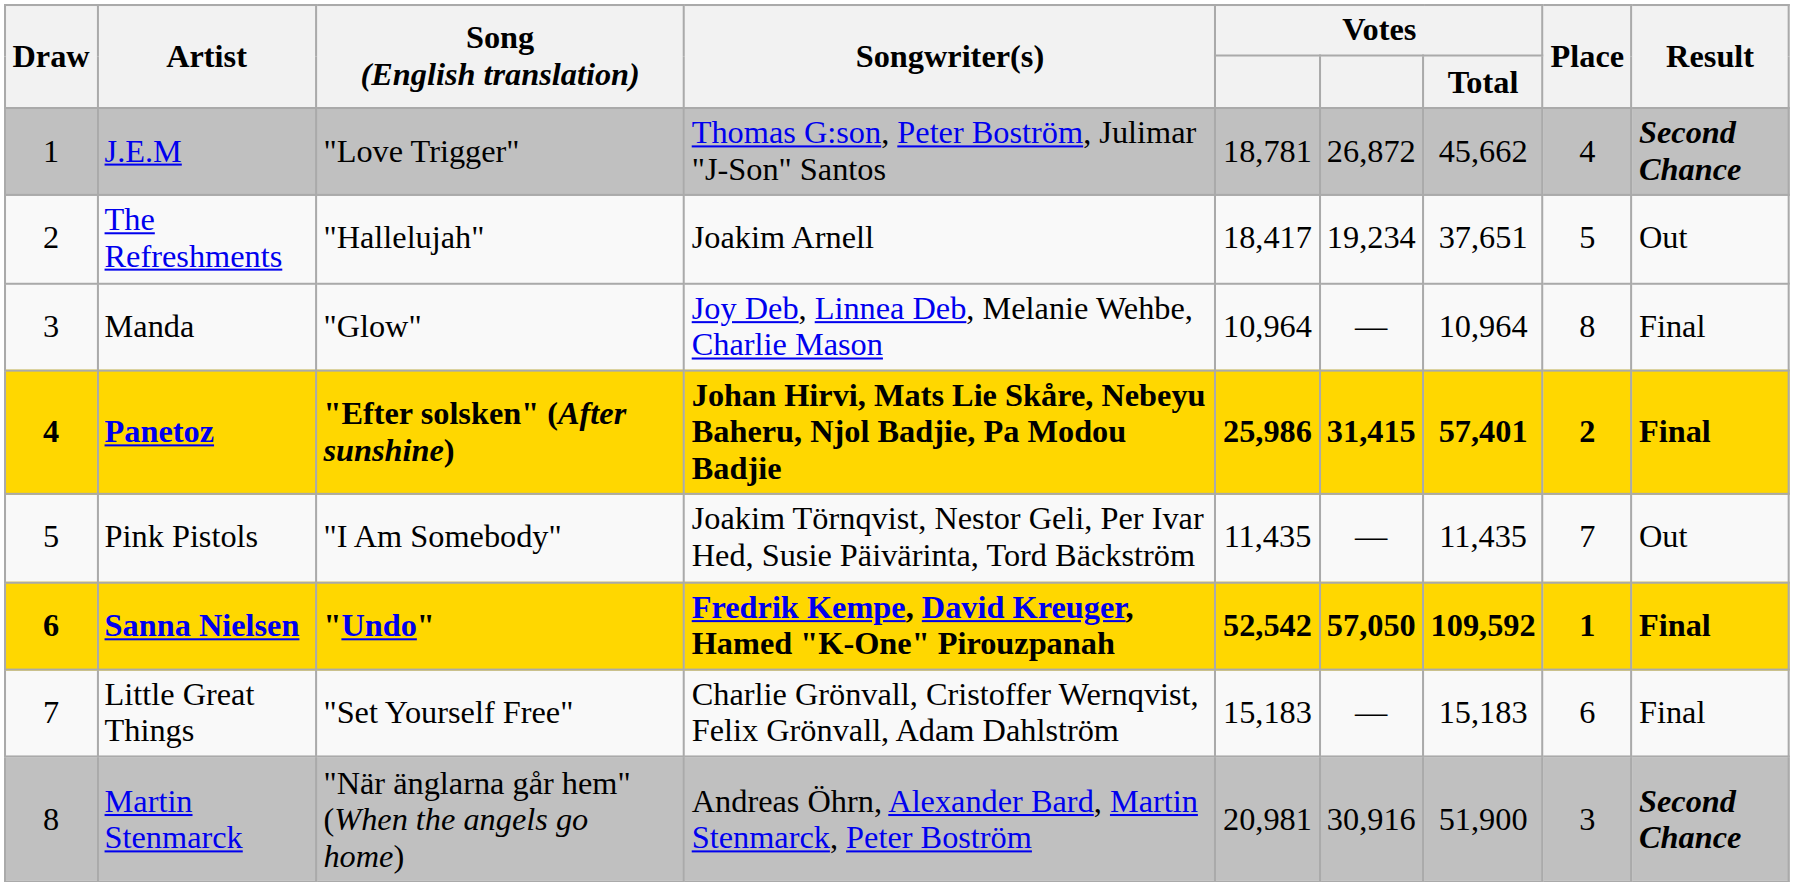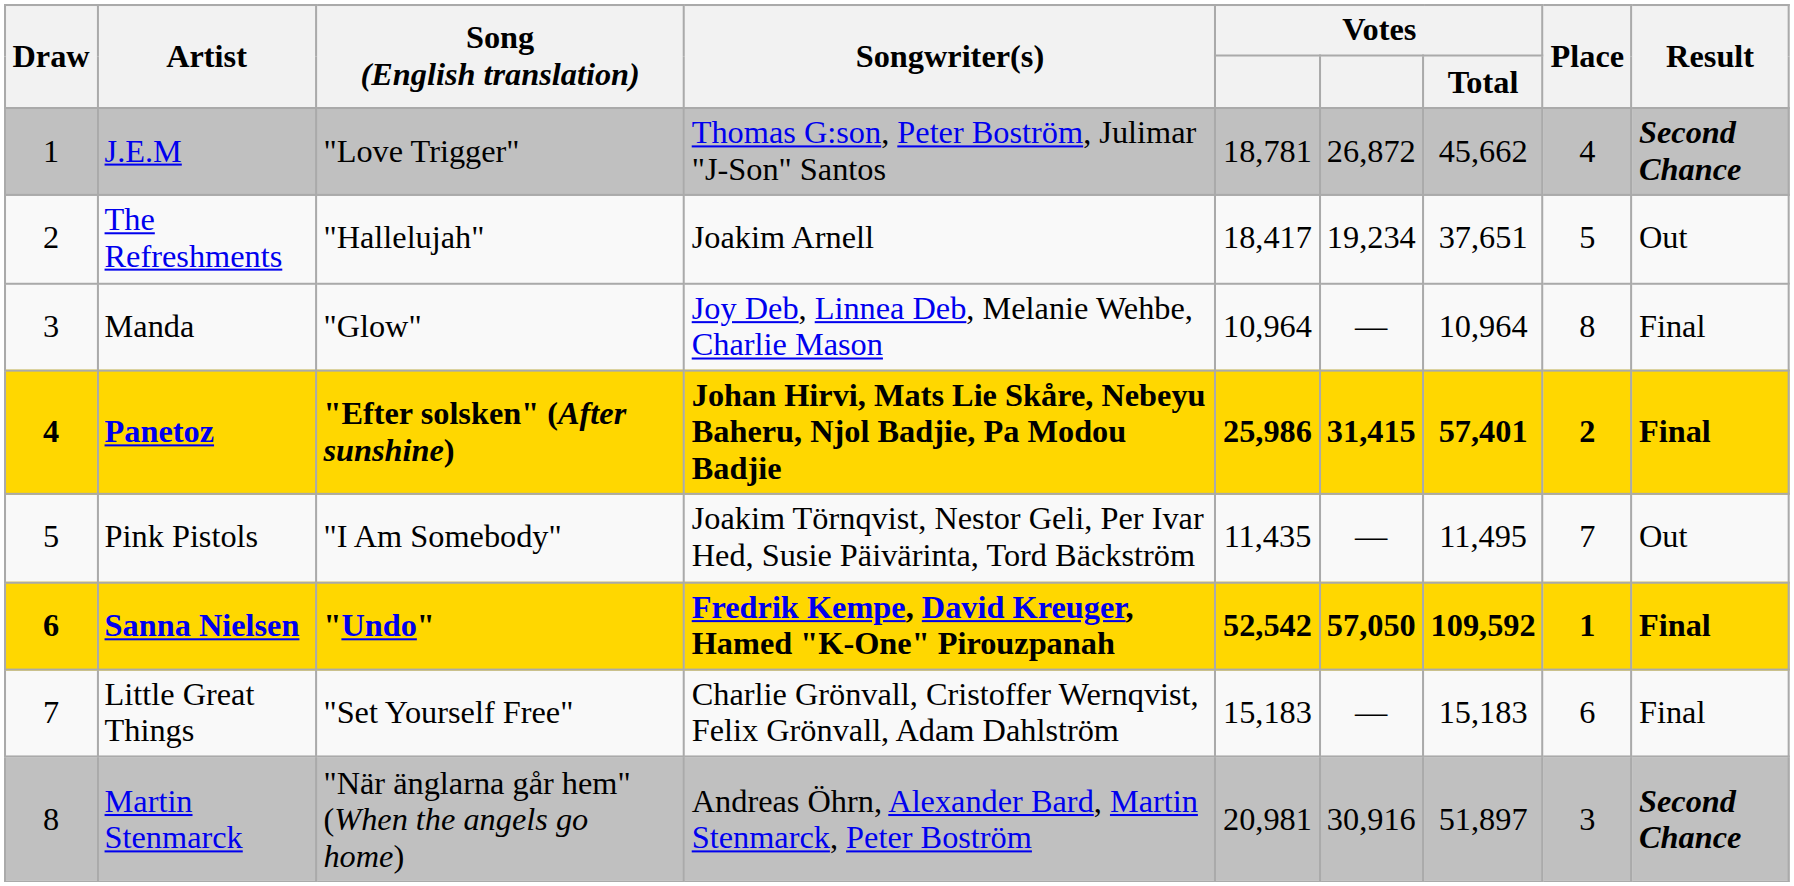Pink Pistols | Votes / Total: 11,435 -> 11,495
Martin Stenmarck | Votes / Total: 51,900 -> 51,897
